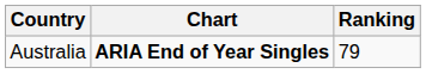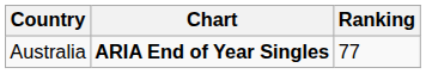Australia | Ranking: 79 -> 77
